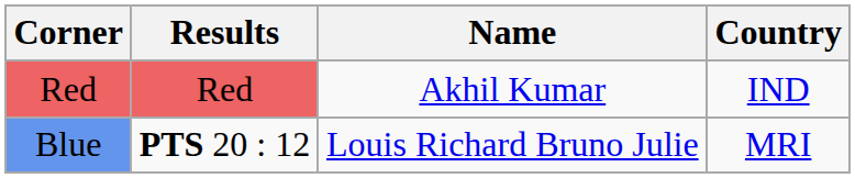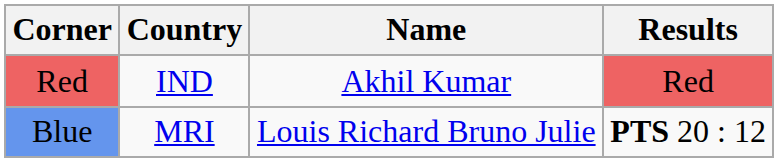columns swapped: Country <-> Results
